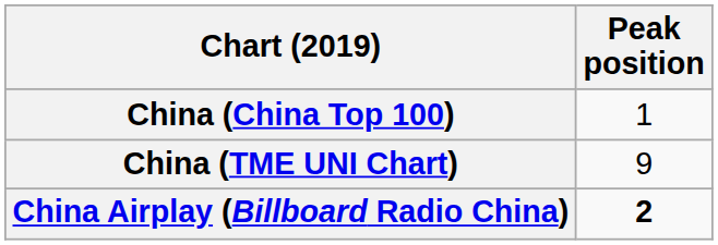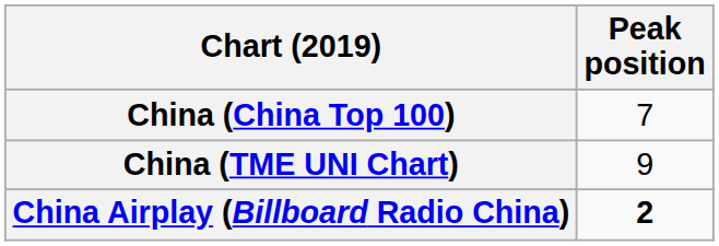China (China Top 100) | Peak position: 1 -> 7
